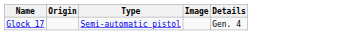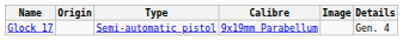+ column: Calibre | 9x19mm Parabellum
